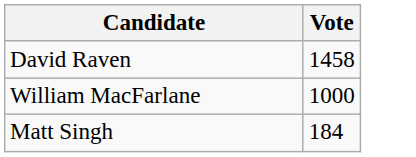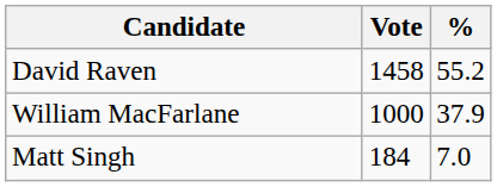+ column: % | 55.2 | 37.9 | 7.0
